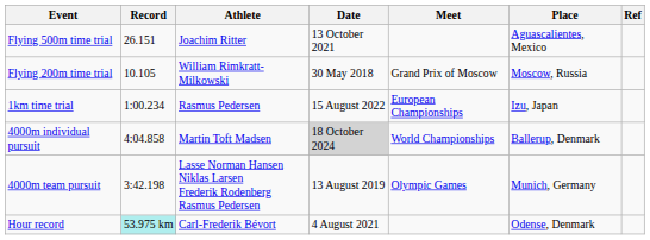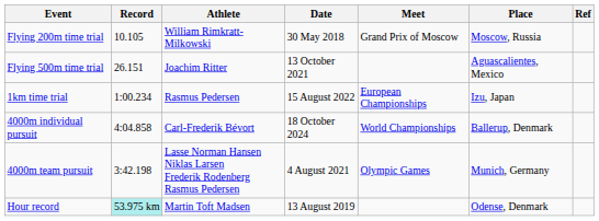rows swapped: Flying 200m time trial <-> Flying 500m time trial
4000m individual pursuit | Athlete: Martin Toft Madsen -> Carl-Frederik Bévort
4000m individual pursuit | Date: lightgrey background -> no background
4000m team pursuit | Date: 13 August 2019 -> 4 August 2021
Hour record | Athlete: Carl-Frederik Bévort -> Martin Toft Madsen
Hour record | Date: 4 August 2021 -> 13 August 2019
